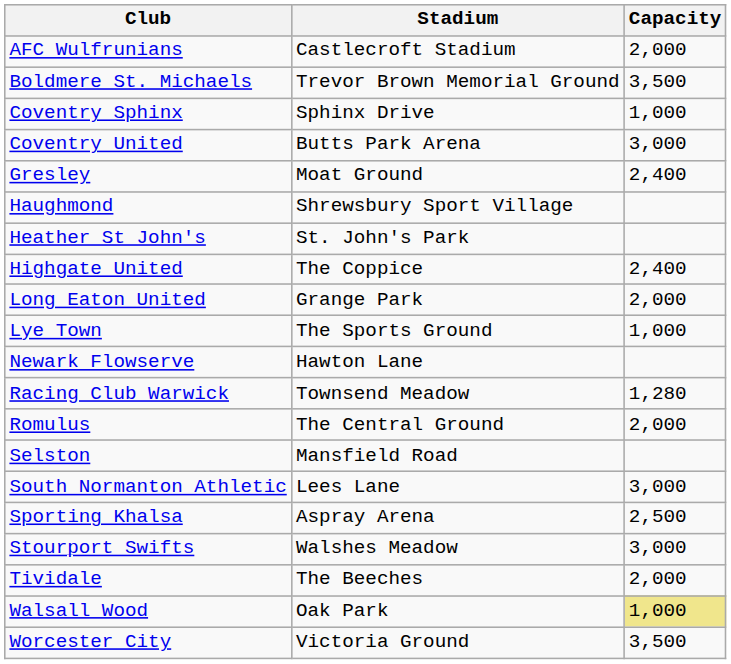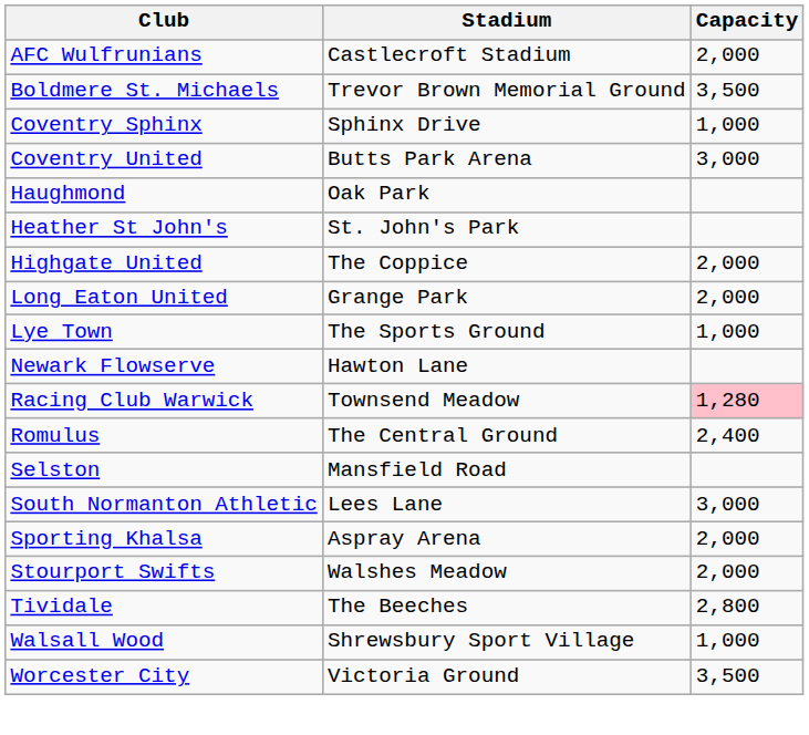- row: Gresley | Moat Ground | 2,400
Haughmond | Stadium: Shrewsbury Sport Village -> Oak Park
Highgate United | Capacity: 2,400 -> 2,000
Racing Club Warwick | Capacity: no background -> pink background
Romulus | Capacity: 2,000 -> 2,400
Sporting Khalsa | Capacity: 2,500 -> 2,000
Stourport Swifts | Capacity: 3,000 -> 2,000
Tividale | Capacity: 2,000 -> 2,800
Walsall Wood | Stadium: Oak Park -> Shrewsbury Sport Village
Walsall Wood | Capacity: khaki background -> no background
